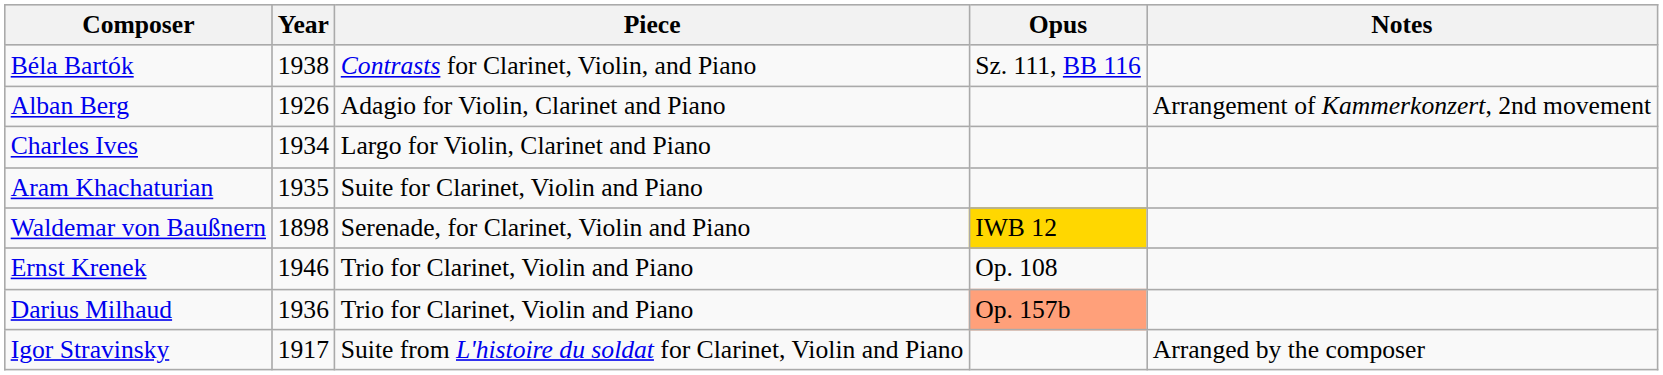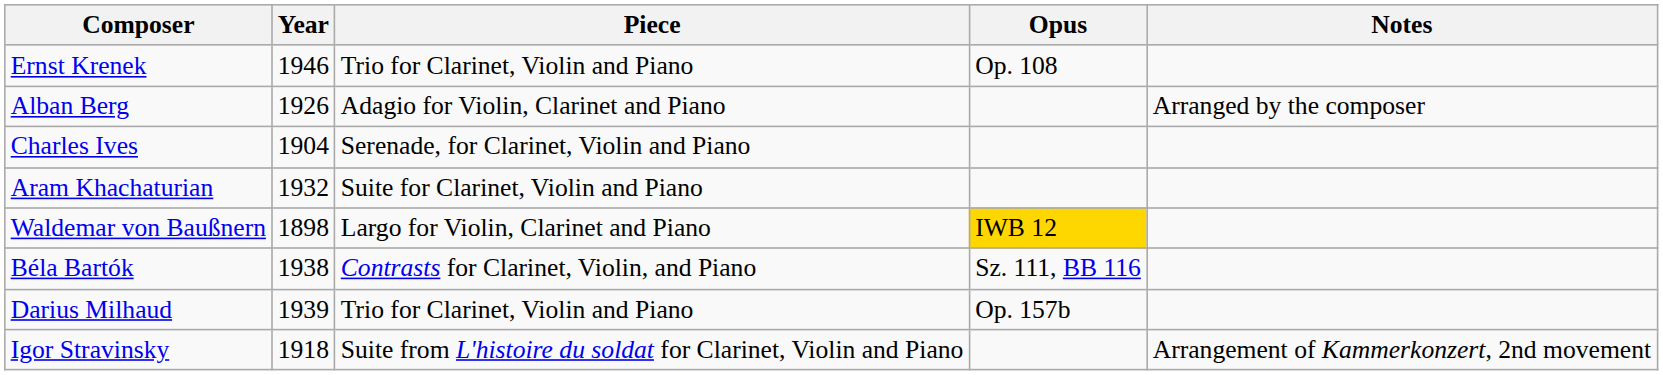rows swapped: Béla Bartók <-> Ernst Krenek
Alban Berg | Notes: Arrangement of Kammerkonzert, 2nd movement -> Arranged by the composer
Charles Ives | Year: 1934 -> 1904
Charles Ives | Piece: Largo for Violin, Clarinet and Piano -> Serenade, for Clarinet, Violin and Piano
Aram Khachaturian | Year: 1935 -> 1932
Waldemar von Baußnern | Piece: Serenade, for Clarinet, Violin and Piano -> Largo for Violin, Clarinet and Piano
Darius Milhaud | Year: 1936 -> 1939
Darius Milhaud | Opus: lightsalmon background -> no background
Igor Stravinsky | Year: 1917 -> 1918
Igor Stravinsky | Notes: Arranged by the composer -> Arrangement of Kammerkonzert, 2nd movement
